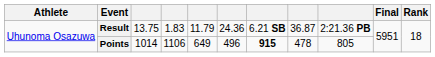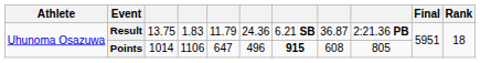Points | column 5: 649 -> 647
Points | column 8: 478 -> 608
